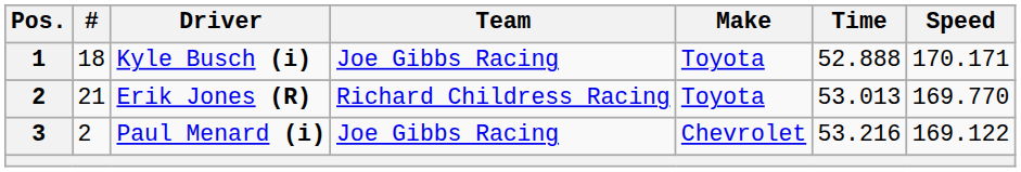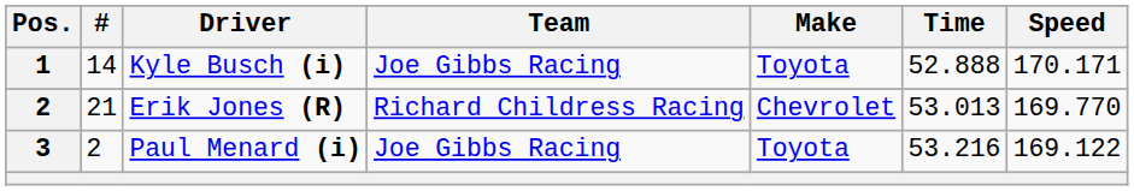Kyle Busch (i) | #: 18 -> 14
Erik Jones (R) | Make: Toyota -> Chevrolet
Paul Menard (i) | Make: Chevrolet -> Toyota
